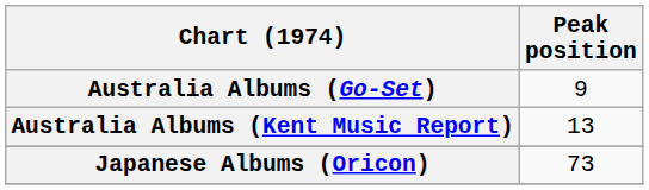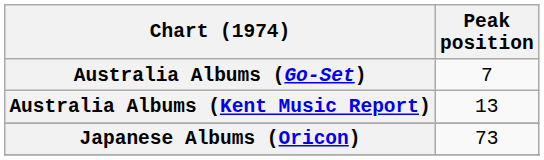Australia Albums (Go-Set) | Peak position: 9 -> 7
